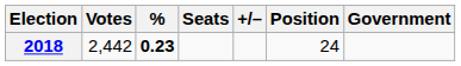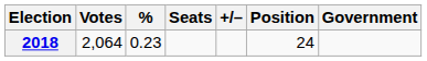2018 | Votes: 2,442 -> 2,064
2018 | %: bold -> normal
